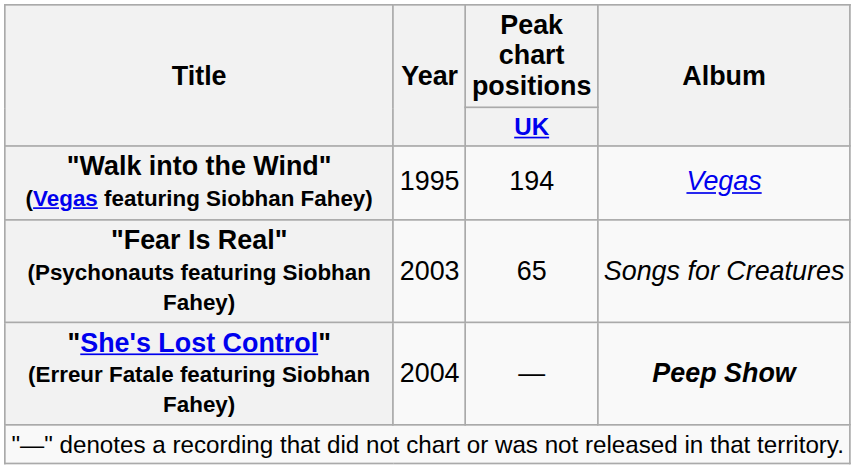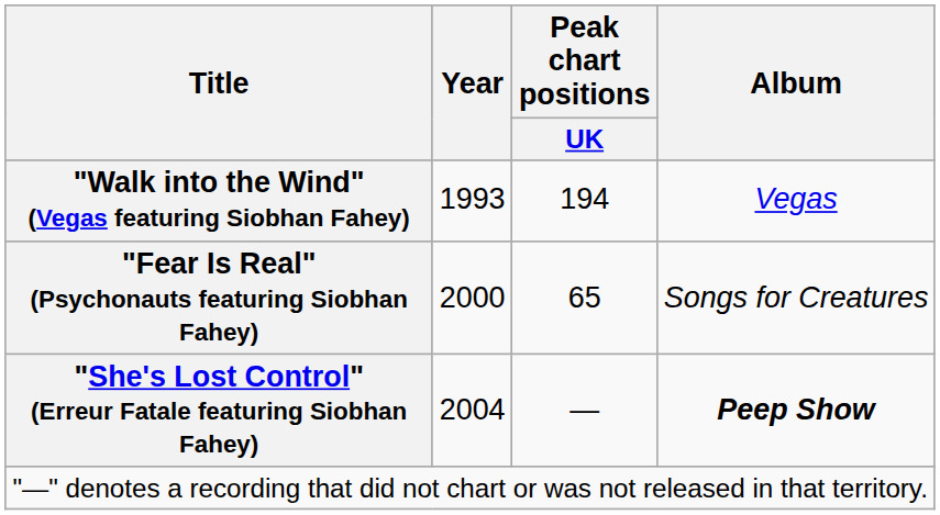"Walk into the Wind" (Vegas featuring Siobhan Fahey) | Year: 1995 -> 1993
"Fear Is Real" (Psychonauts featuring Siobhan Fahey) | Year: 2003 -> 2000
